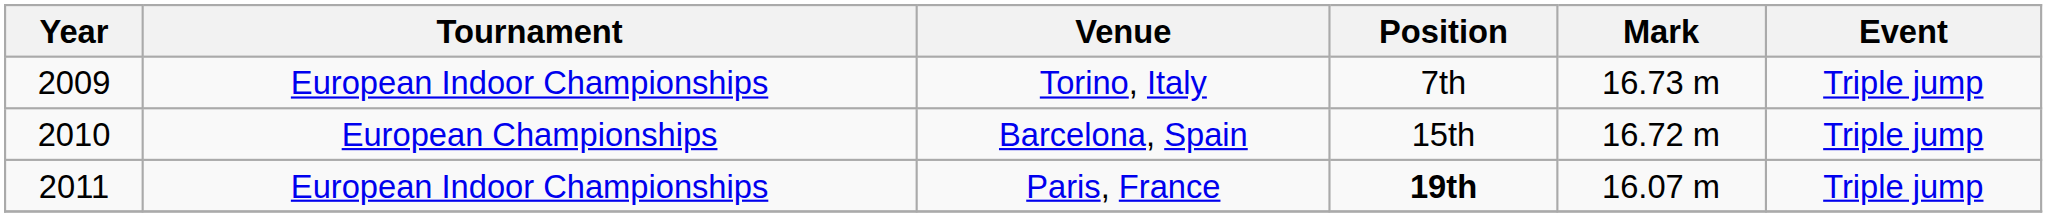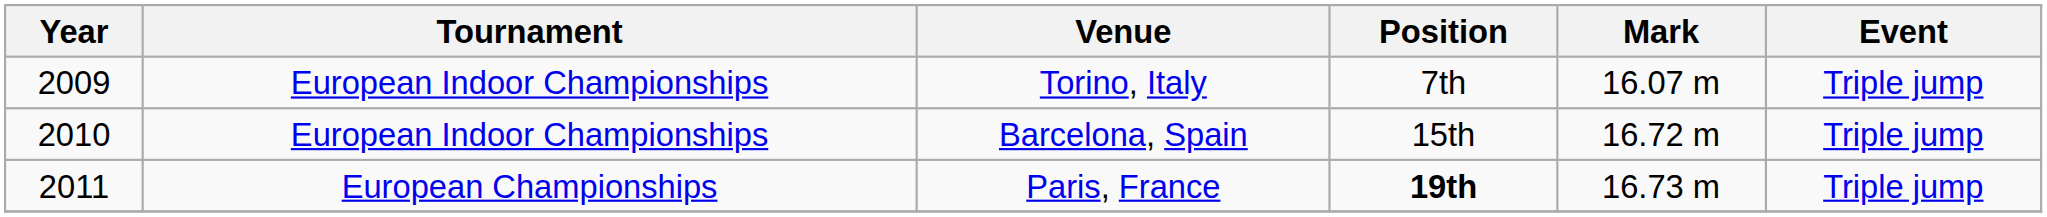Torino, Italy | Mark: 16.73 m -> 16.07 m
Barcelona, Spain | Tournament: European Championships -> European Indoor Championships
Paris, France | Tournament: European Indoor Championships -> European Championships
Paris, France | Mark: 16.07 m -> 16.73 m
